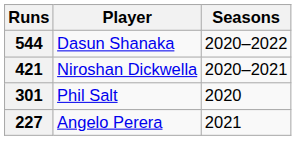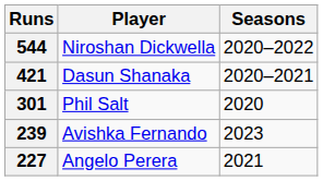544 | Player: Dasun Shanaka -> Niroshan Dickwella
421 | Player: Niroshan Dickwella -> Dasun Shanaka
+ row: 239 | Avishka Fernando | 2023
